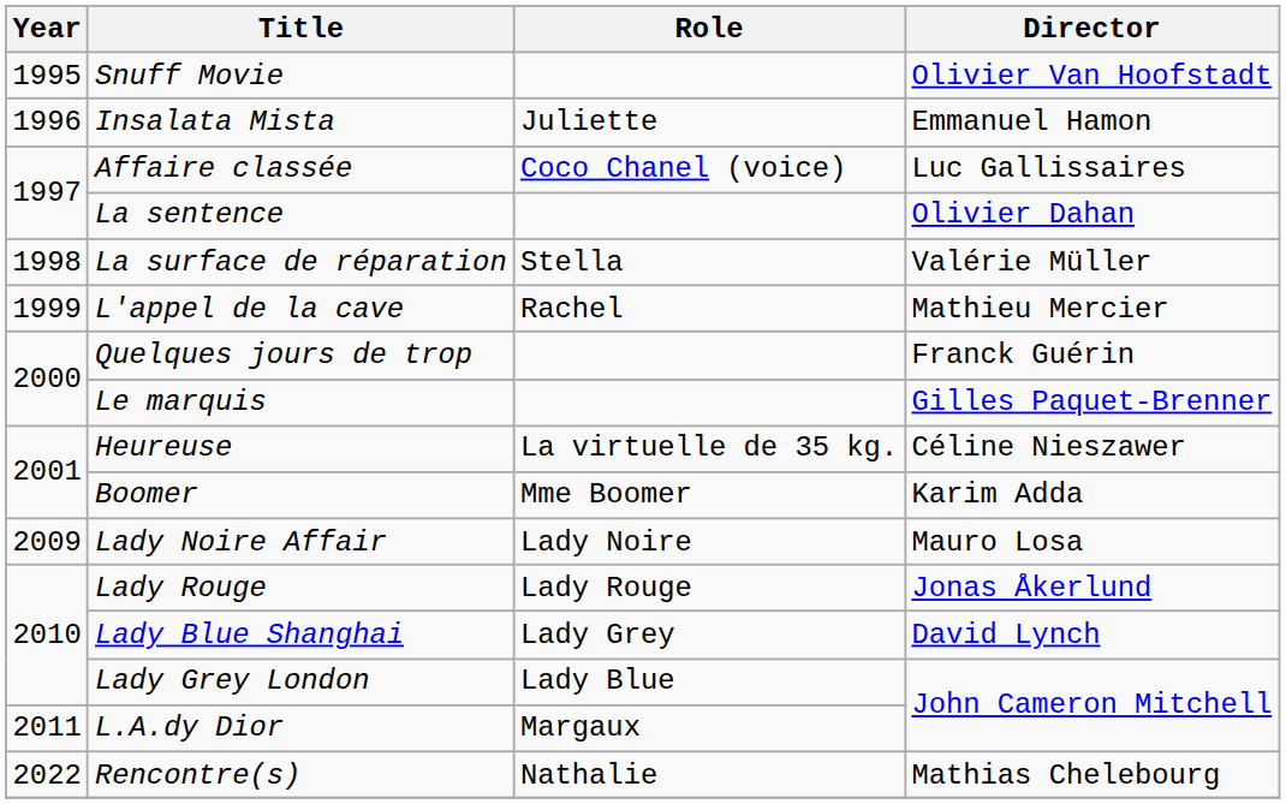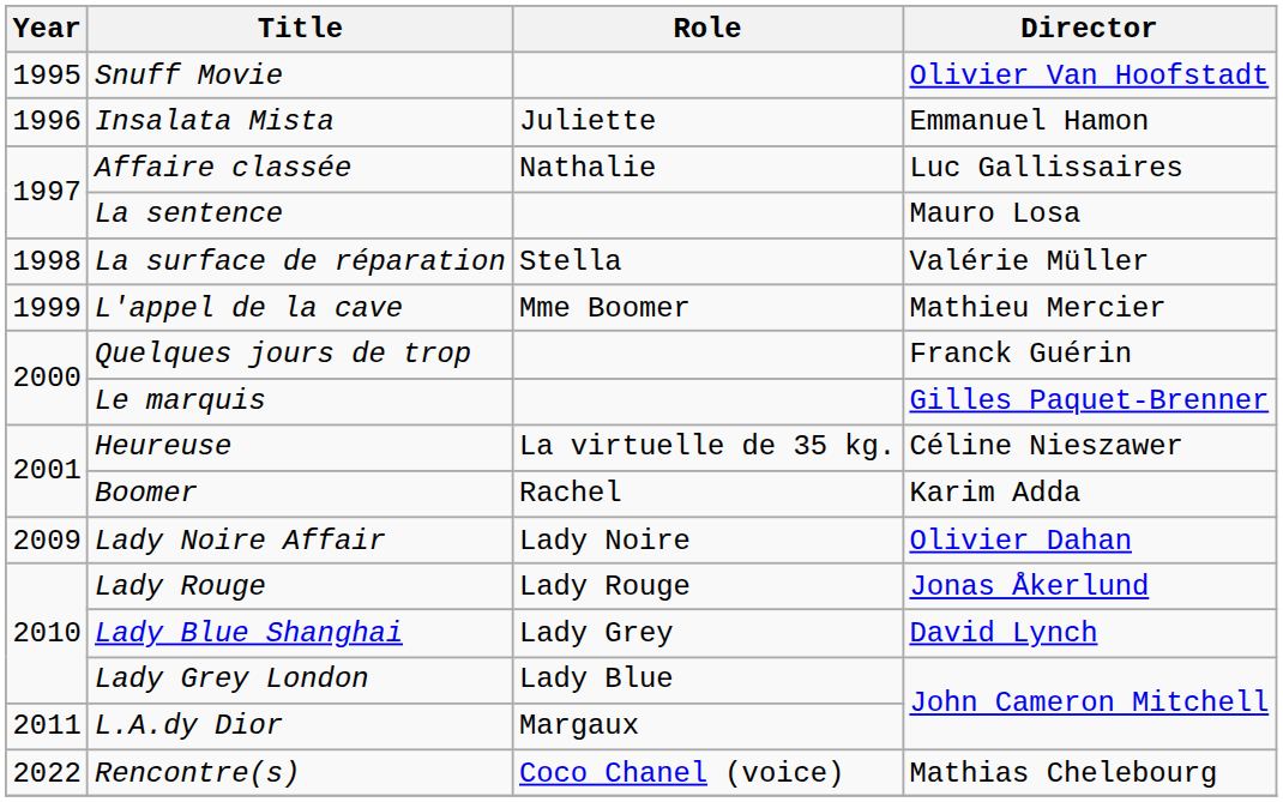Affaire classée | Role: Coco Chanel (voice) -> Nathalie
La sentence | Director: Olivier Dahan -> Mauro Losa
L'appel de la cave | Role: Rachel -> Mme Boomer
Boomer | Role: Mme Boomer -> Rachel
Lady Noire Affair | Director: Mauro Losa -> Olivier Dahan
Rencontre(s) | Role: Nathalie -> Coco Chanel (voice)
